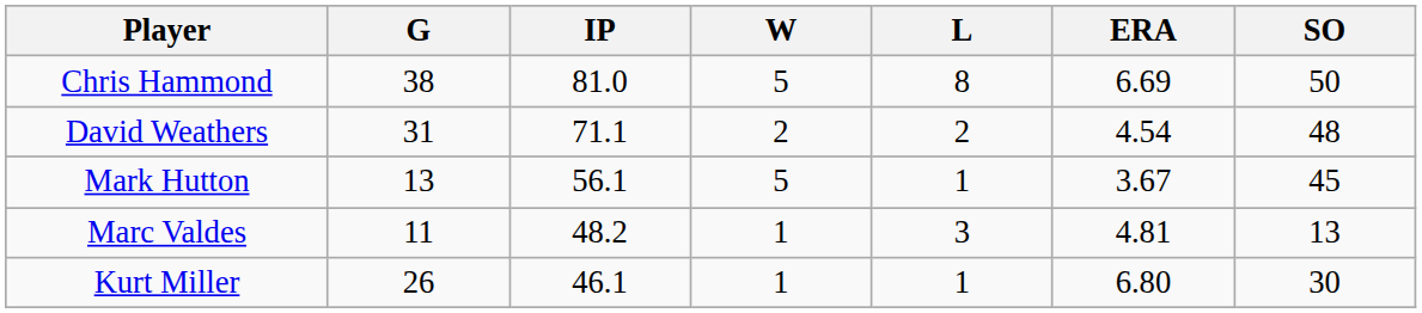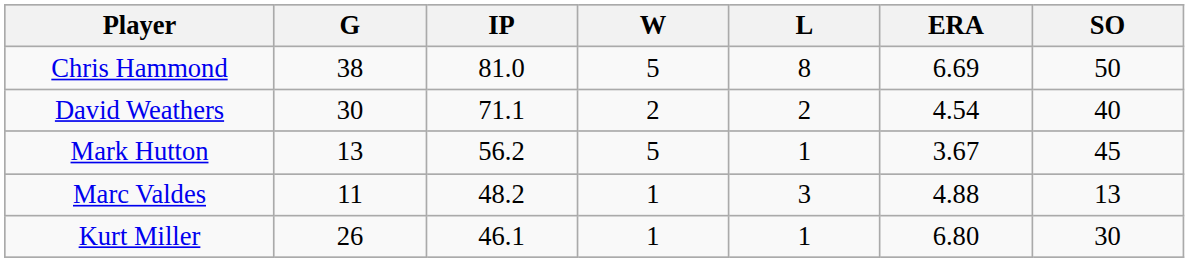David Weathers | G: 31 -> 30
David Weathers | SO: 48 -> 40
Mark Hutton | IP: 56.1 -> 56.2
Marc Valdes | ERA: 4.81 -> 4.88
